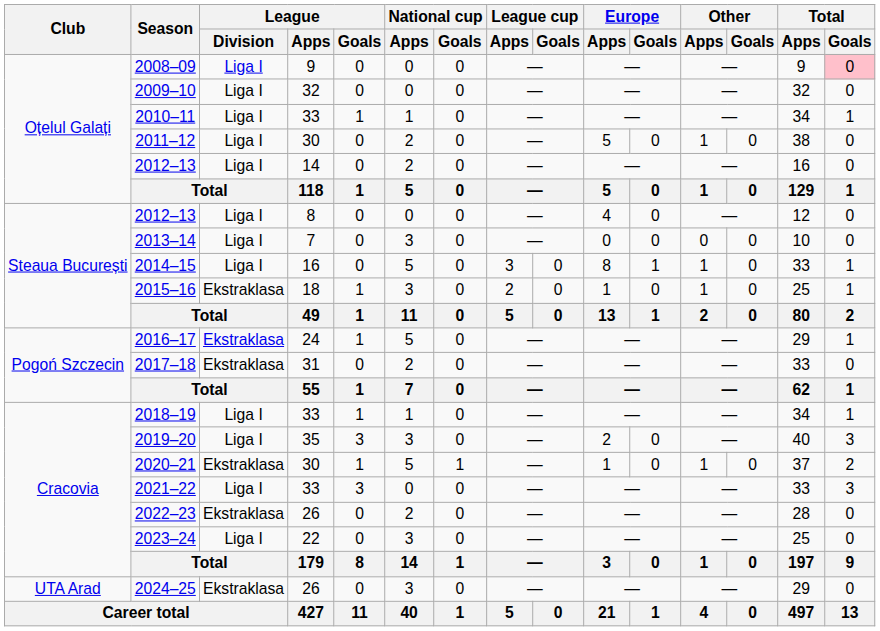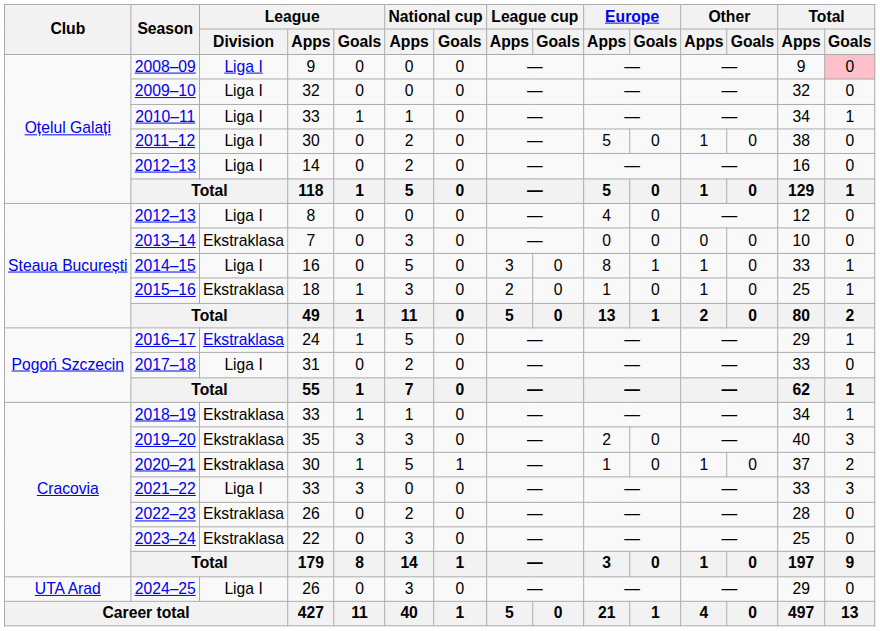2013–14 | League / Division: Liga I -> Ekstraklasa
2017–18 | League / Division: Ekstraklasa -> Liga I
2018–19 | League / Division: Liga I -> Ekstraklasa
2019–20 | League / Division: Liga I -> Ekstraklasa
2023–24 | League / Division: Liga I -> Ekstraklasa
2024–25 | League / Division: Ekstraklasa -> Liga I
